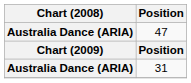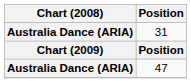rows swapped: 47 <-> 31
